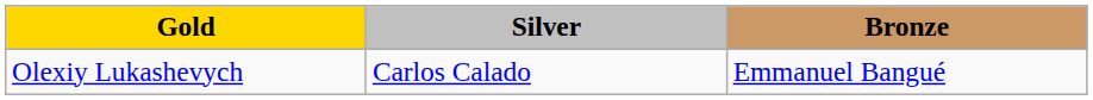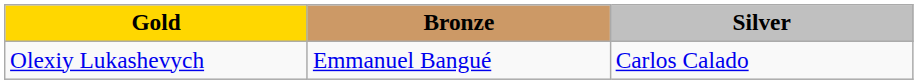columns swapped: Silver <-> Bronze
